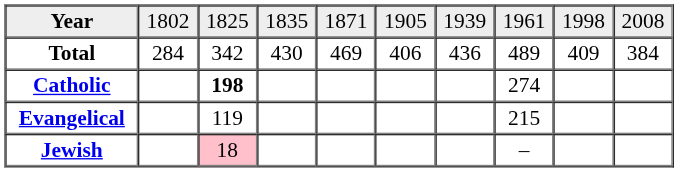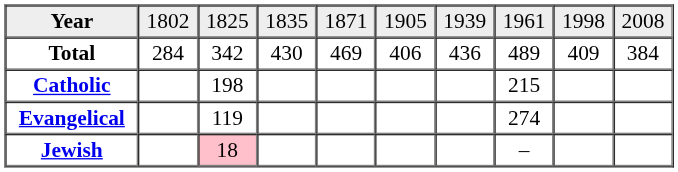Catholic | column 3: bold -> normal
Catholic | column 8: 274 -> 215
Evangelical | column 8: 215 -> 274
